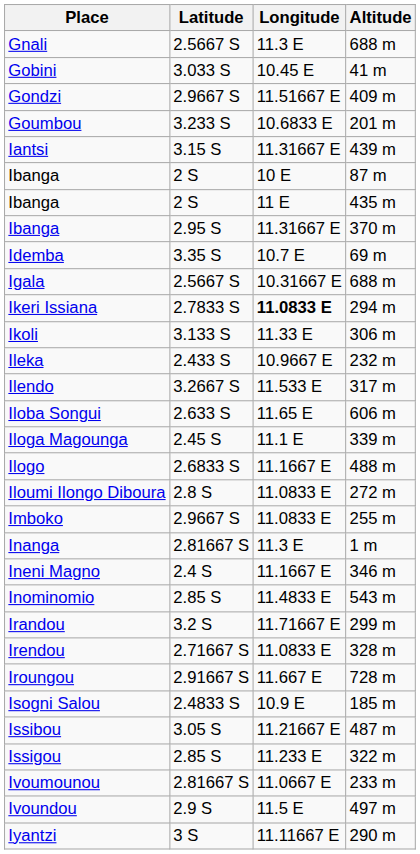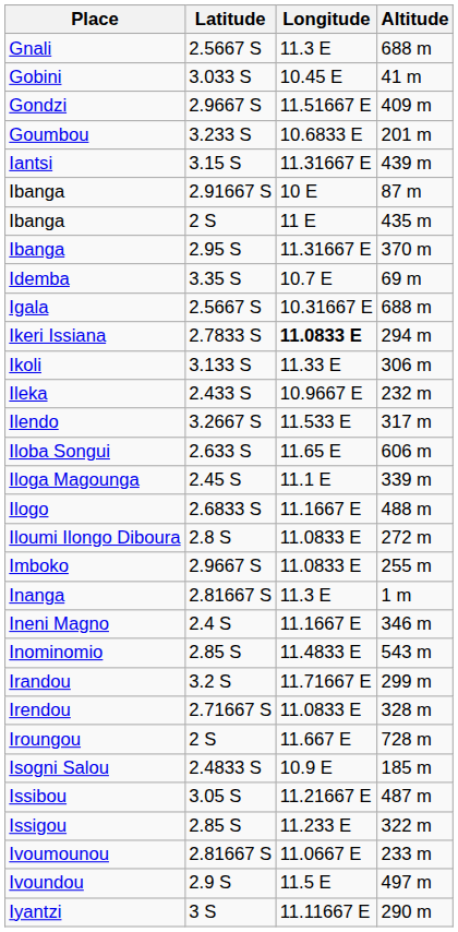Ibanga / 87 m | Latitude: 2 S -> 2.91667 S
Iroungou | Latitude: 2.91667 S -> 2 S
